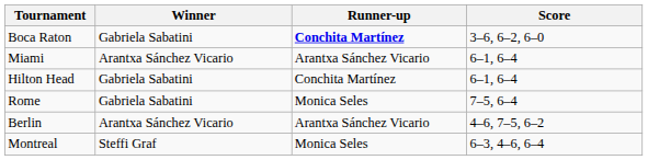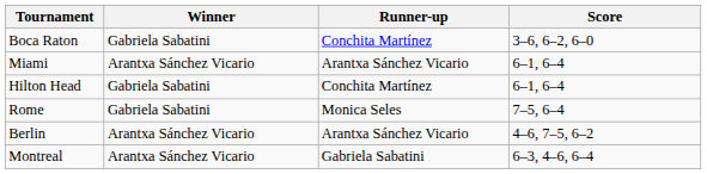Boca Raton | Runner-up: bold -> normal
Montreal | Winner: Steffi Graf -> Arantxa Sánchez Vicario
Montreal | Runner-up: Monica Seles -> Gabriela Sabatini
